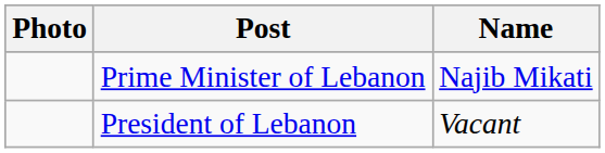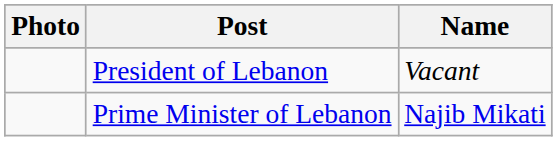rows swapped: President of Lebanon <-> Prime Minister of Lebanon
